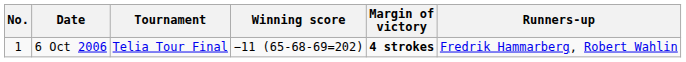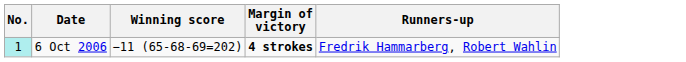- column: Tournament | Telia Tour Final
6 Oct 2006 | No.: no background -> paleturquoise background
